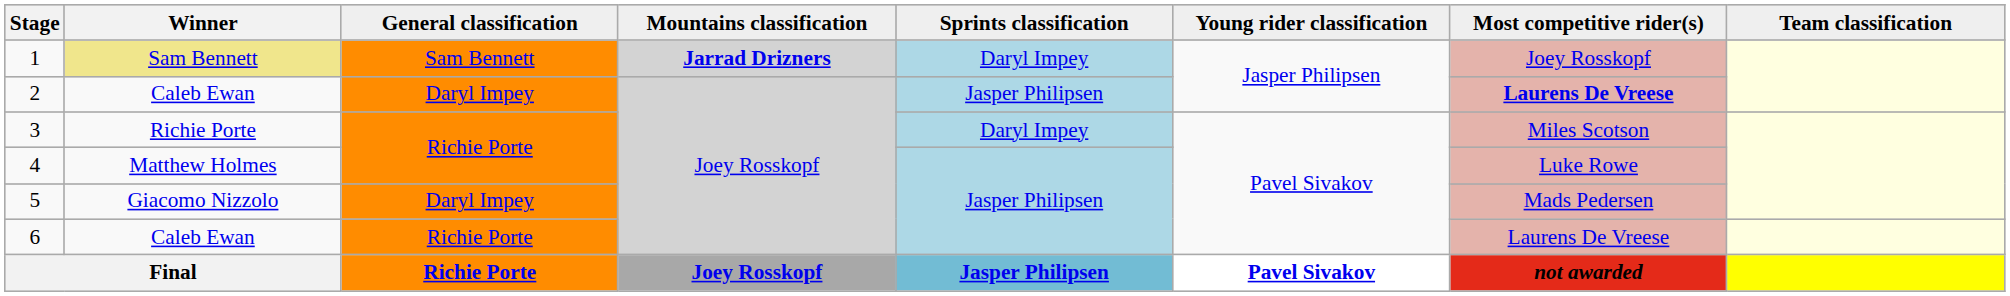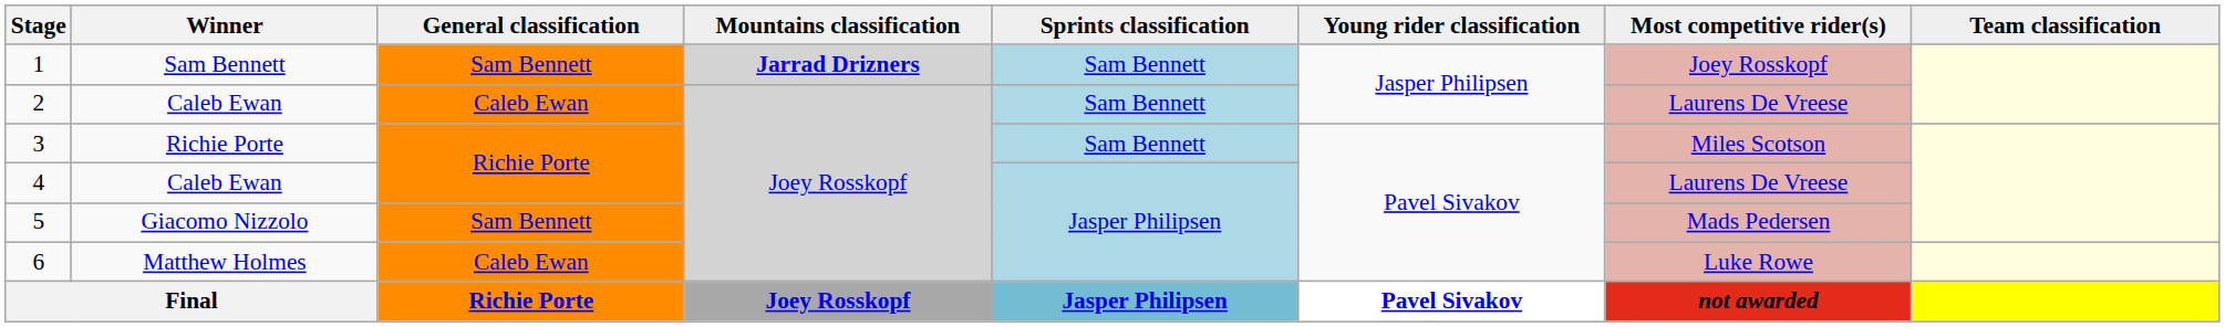1 | Winner: khaki background -> no background
1 | Sprints classification: Daryl Impey -> Sam Bennett
2 | General classification: Daryl Impey -> Caleb Ewan
2 | Sprints classification: Jasper Philipsen -> Sam Bennett
2 | Most competitive rider(s): bold -> normal
3 | Sprints classification: Daryl Impey -> Sam Bennett
4 | Winner: Matthew Holmes -> Caleb Ewan
4 | Most competitive rider(s): Luke Rowe -> Laurens De Vreese
5 | General classification: Daryl Impey -> Sam Bennett
6 | Winner: Caleb Ewan -> Matthew Holmes
6 | General classification: Richie Porte -> Caleb Ewan
6 | Most competitive rider(s): Laurens De Vreese -> Luke Rowe
